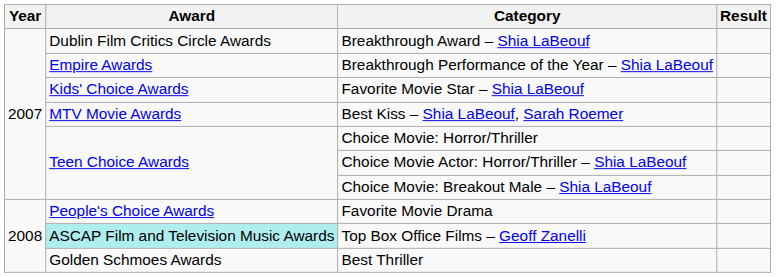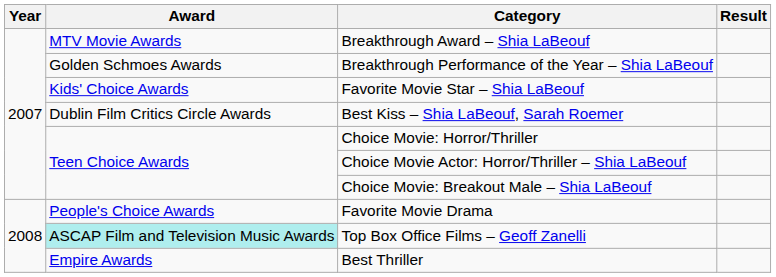Breakthrough Award – Shia LaBeouf | Award: Dublin Film Critics Circle Awards -> MTV Movie Awards
Breakthrough Performance of the Year – Shia LaBeouf | Award: Empire Awards -> Golden Schmoes Awards
Best Kiss – Shia LaBeouf, Sarah Roemer | Award: MTV Movie Awards -> Dublin Film Critics Circle Awards
Best Thriller | Award: Golden Schmoes Awards -> Empire Awards
